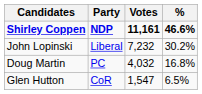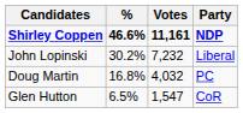columns swapped: Party <-> %
